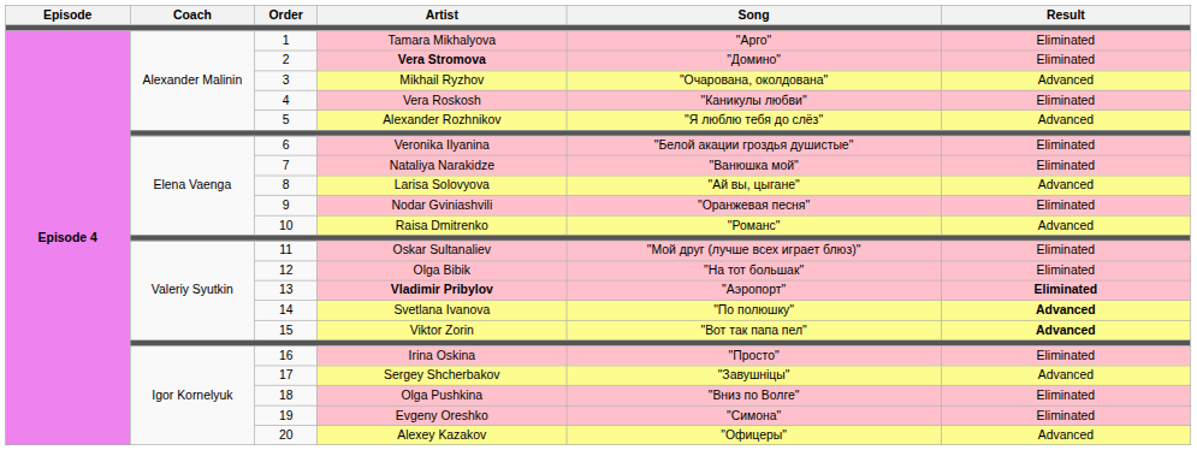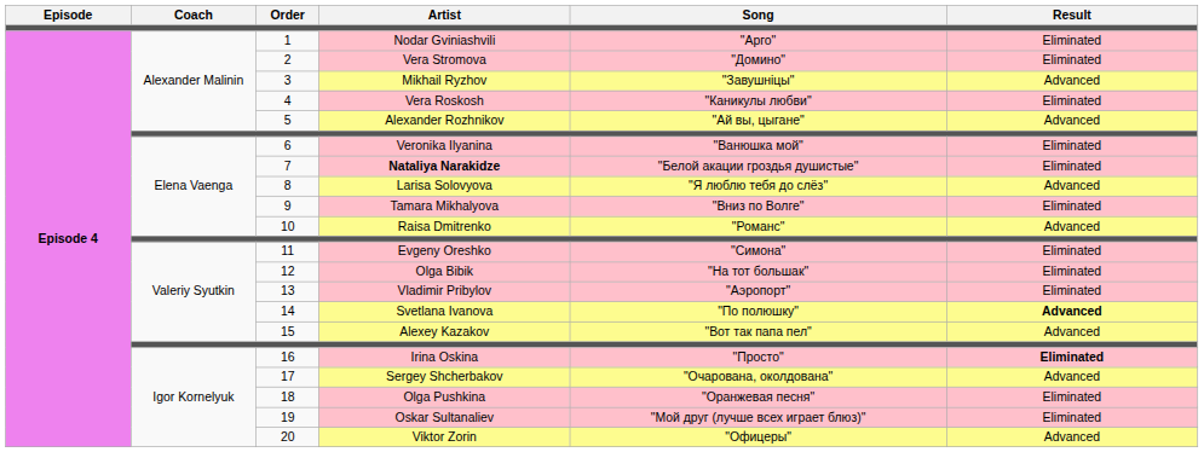1 | Artist: Tamara Mikhalyova -> Nodar Gviniashvili
2 | Artist: bold -> normal
3 | Song: "Очарована, околдована" -> "Завушнiцы"
5 | Song: "Я люблю тебя до слёз" -> "Ай вы, цыгане"
6 | Song: "Белой акации гроздья душистые" -> "Ванюшка мой"
7 | Artist: normal -> bold
7 | Song: "Ванюшка мой" -> "Белой акации гроздья душистые"
8 | Song: "Ай вы, цыгане" -> "Я люблю тебя до слёз"
9 | Artist: Nodar Gviniashvili -> Tamara Mikhalyova
9 | Song: "Оранжевая песня" -> "Вниз по Волге"
11 | Artist: Oskar Sultanaliev -> Evgeny Oreshko
11 | Song: "Мой друг (лучше всех играет блюз)" -> "Симона"
13 | Artist: bold -> normal
13 | Result: bold -> normal
15 | Artist: Viktor Zorin -> Alexey Kazakov
15 | Result: bold -> normal
16 | Result: normal -> bold
17 | Song: "Завушнiцы" -> "Очарована, околдована"
18 | Song: "Вниз по Волге" -> "Оранжевая песня"
19 | Artist: Evgeny Oreshko -> Oskar Sultanaliev
19 | Song: "Симона" -> "Мой друг (лучше всех играет блюз)"
20 | Artist: Alexey Kazakov -> Viktor Zorin
